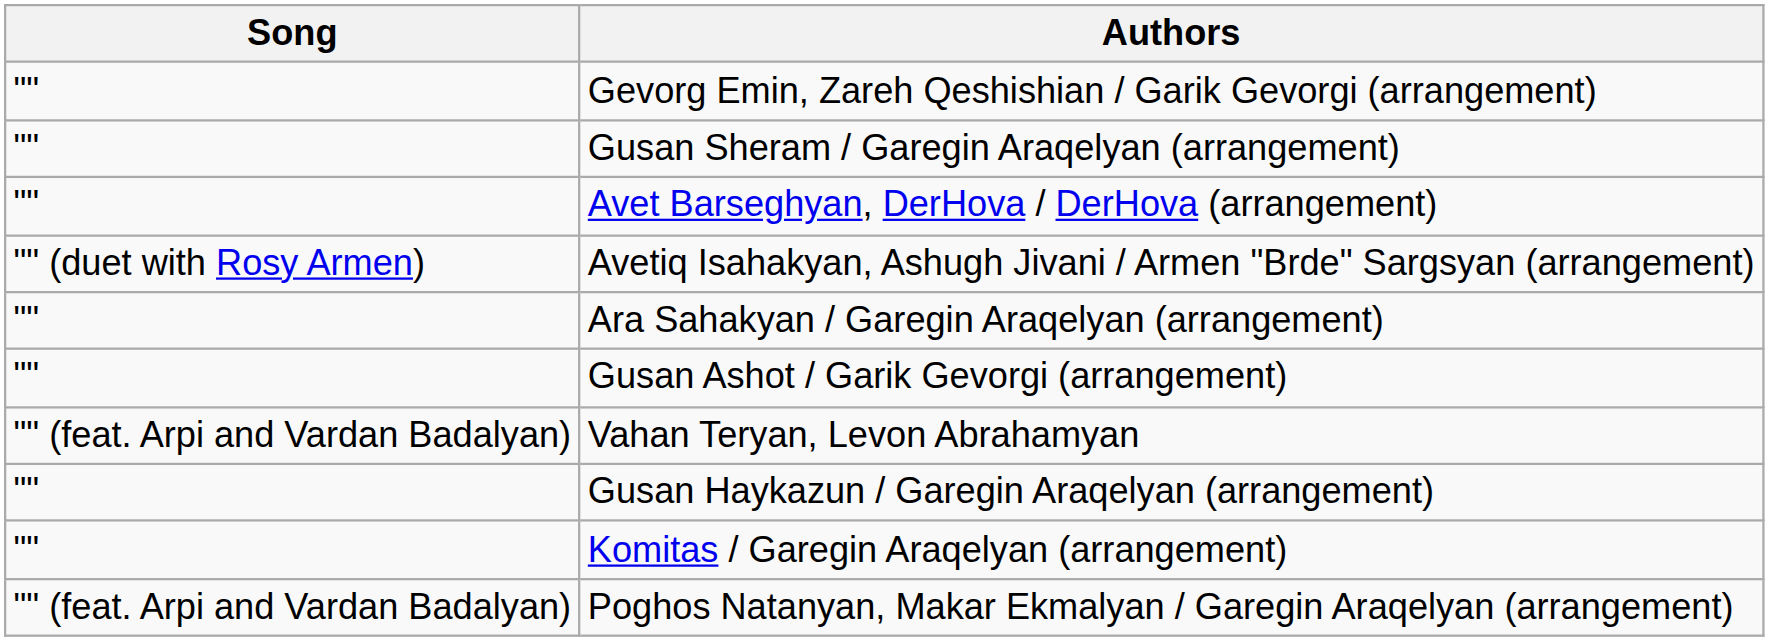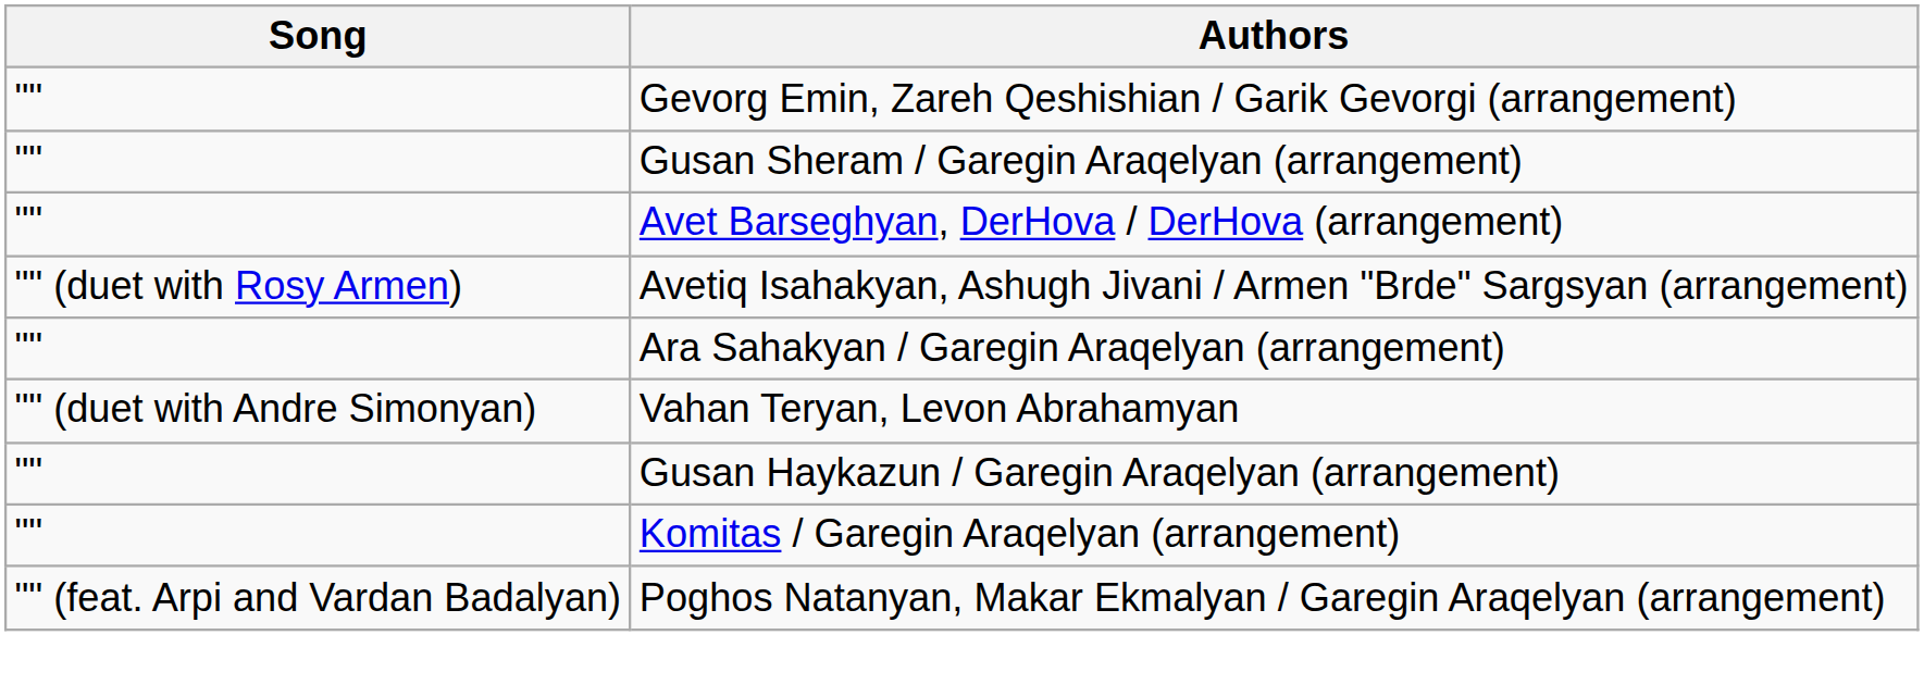- row: "" | Gusan Ashot / Garik Gevorgi (arrangement)
Vahan Teryan, Levon Abrahamyan | Song: "" (feat. Arpi and Vardan Badalyan) -> "" (duet with Andre Simonyan)
